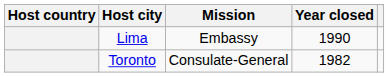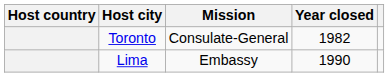rows swapped: Lima <-> Toronto
